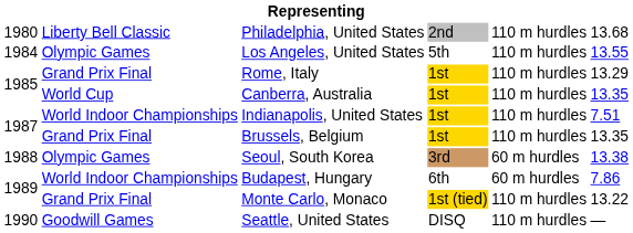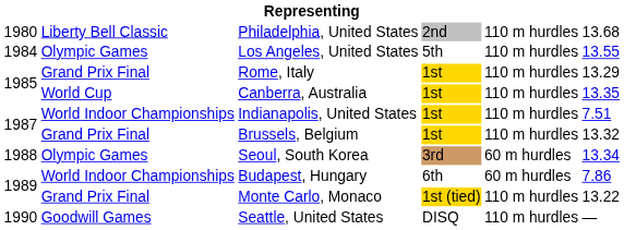Brussels, Belgium | column 6: 13.35 -> 13.32
Seoul, South Korea | column 6: 13.38 -> 13.34
